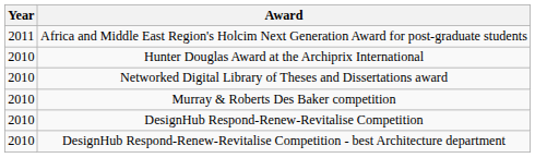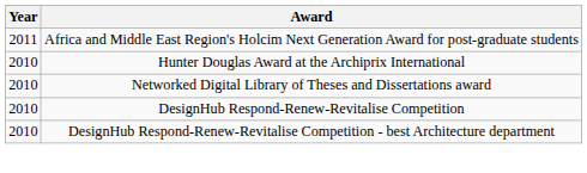- row: 2010 | Murray & Roberts Des Baker competition
